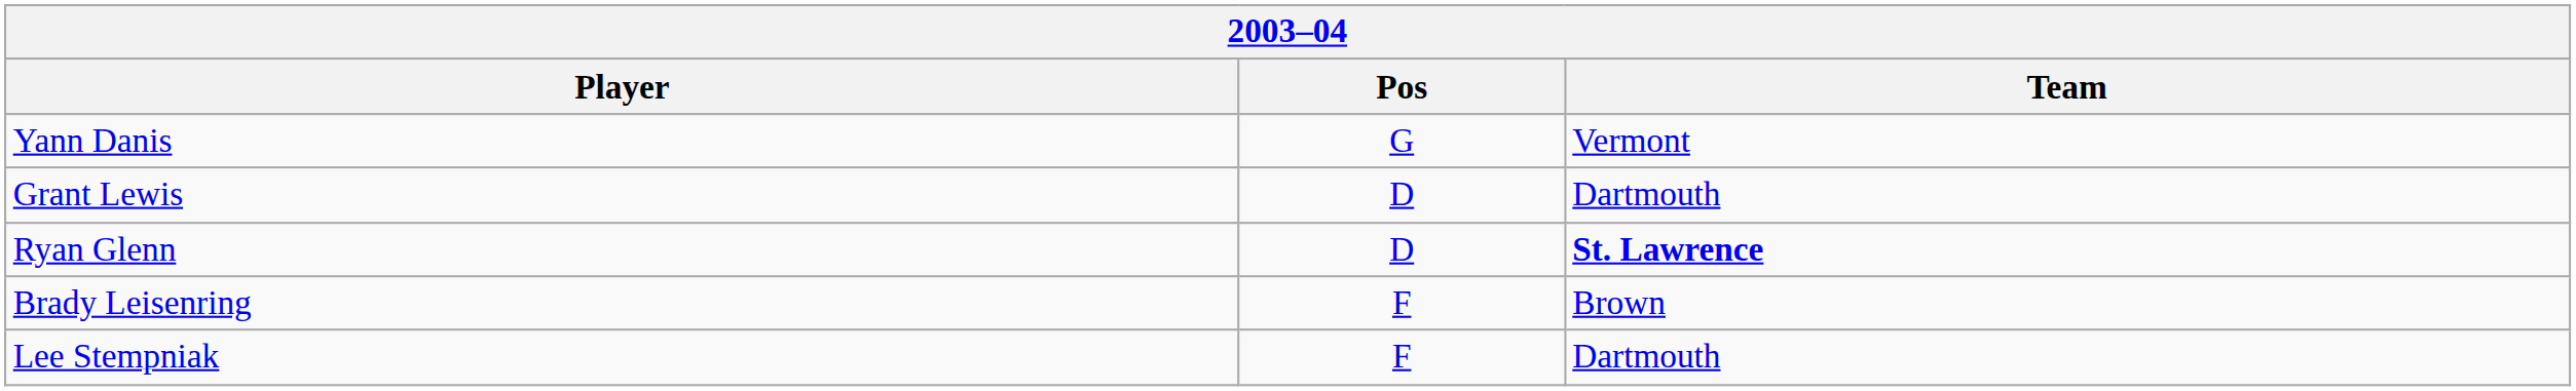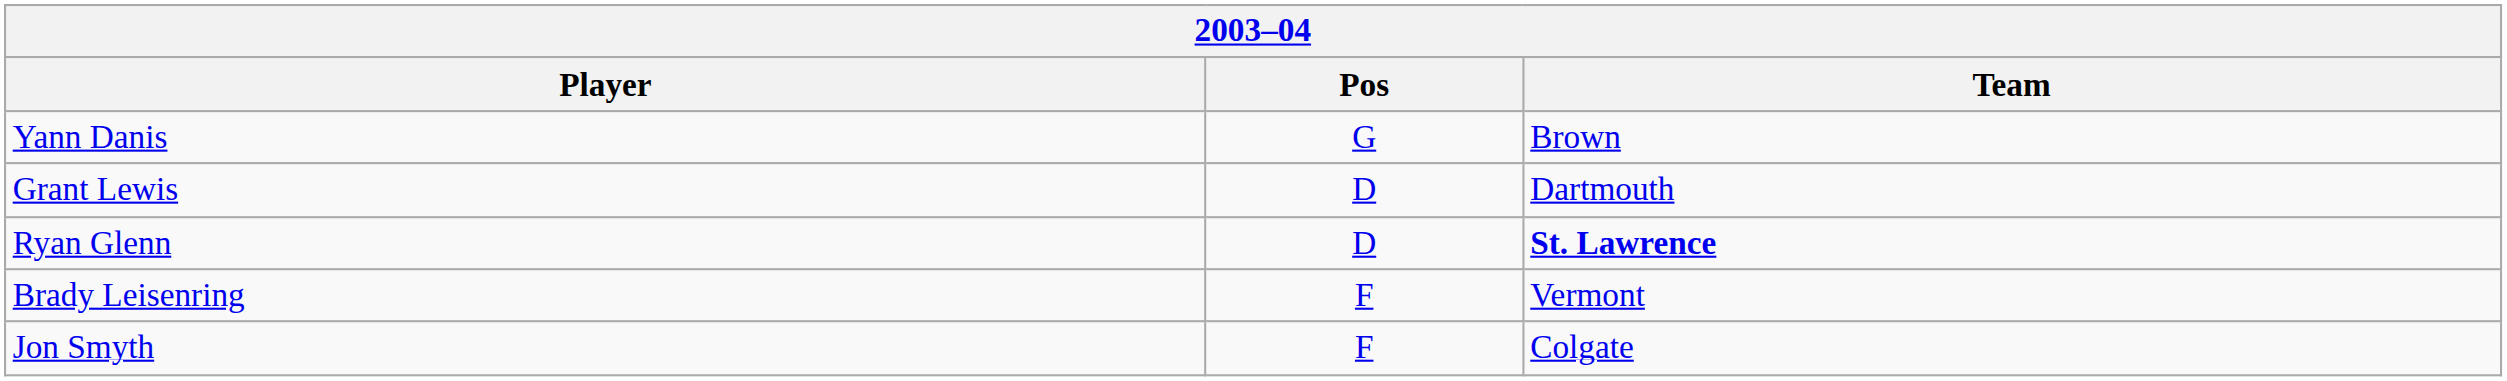Yann Danis | Team: Vermont -> Brown
Brady Leisenring | Team: Brown -> Vermont
- row: Lee Stempniak | F | Dartmouth
+ row: Jon Smyth | F | Colgate
